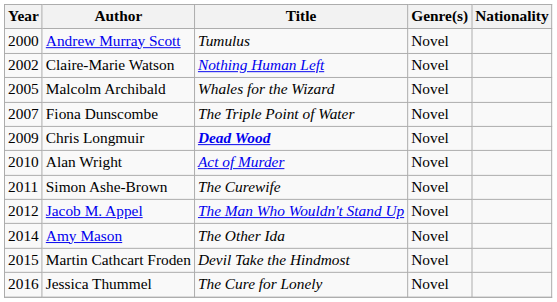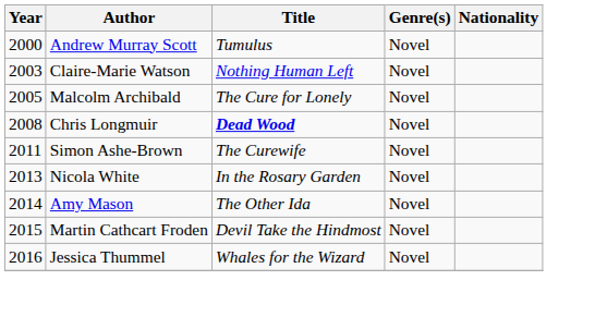Claire-Marie Watson | Year: 2002 -> 2003
Malcolm Archibald | Title: Whales for the Wizard -> The Cure for Lonely
- row: 2007 | Fiona Dunscombe | The Triple Point of Water | Novel
Chris Longmuir | Year: 2009 -> 2008
- row: 2010 | Alan Wright | Act of Murder | Novel
- row: 2012 | Jacob M. Appel | The Man Who Wouldn't Stand Up | Novel
+ row: 2013 | Nicola White | In the Rosary Garden | Novel
Jessica Thummel | Title: The Cure for Lonely -> Whales for the Wizard
